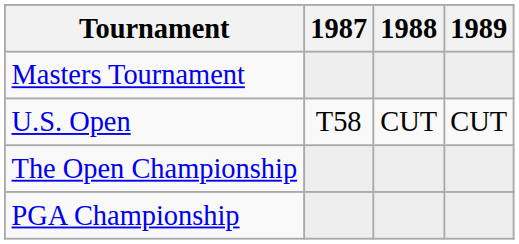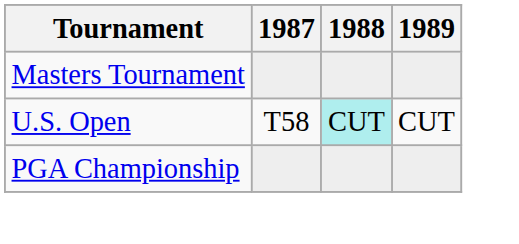U.S. Open | 1988: no background -> paleturquoise background
- row: The Open Championship
